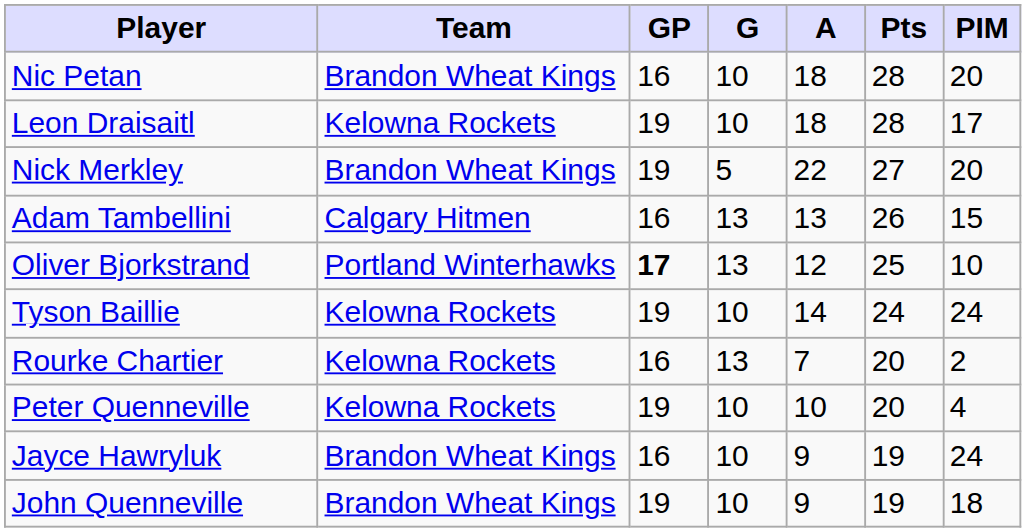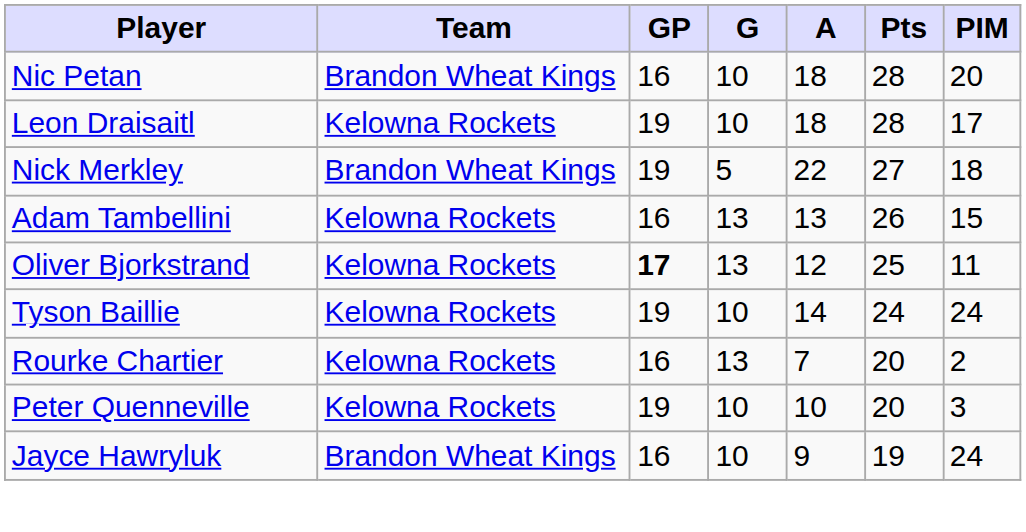Nick Merkley | PIM: 20 -> 18
Adam Tambellini | Team: Calgary Hitmen -> Kelowna Rockets
Oliver Bjorkstrand | Team: Portland Winterhawks -> Kelowna Rockets
Oliver Bjorkstrand | PIM: 10 -> 11
Peter Quenneville | PIM: 4 -> 3
- row: John Quenneville | Brandon Wheat Kings | 19 | 10 | 9 | 19 | 18
